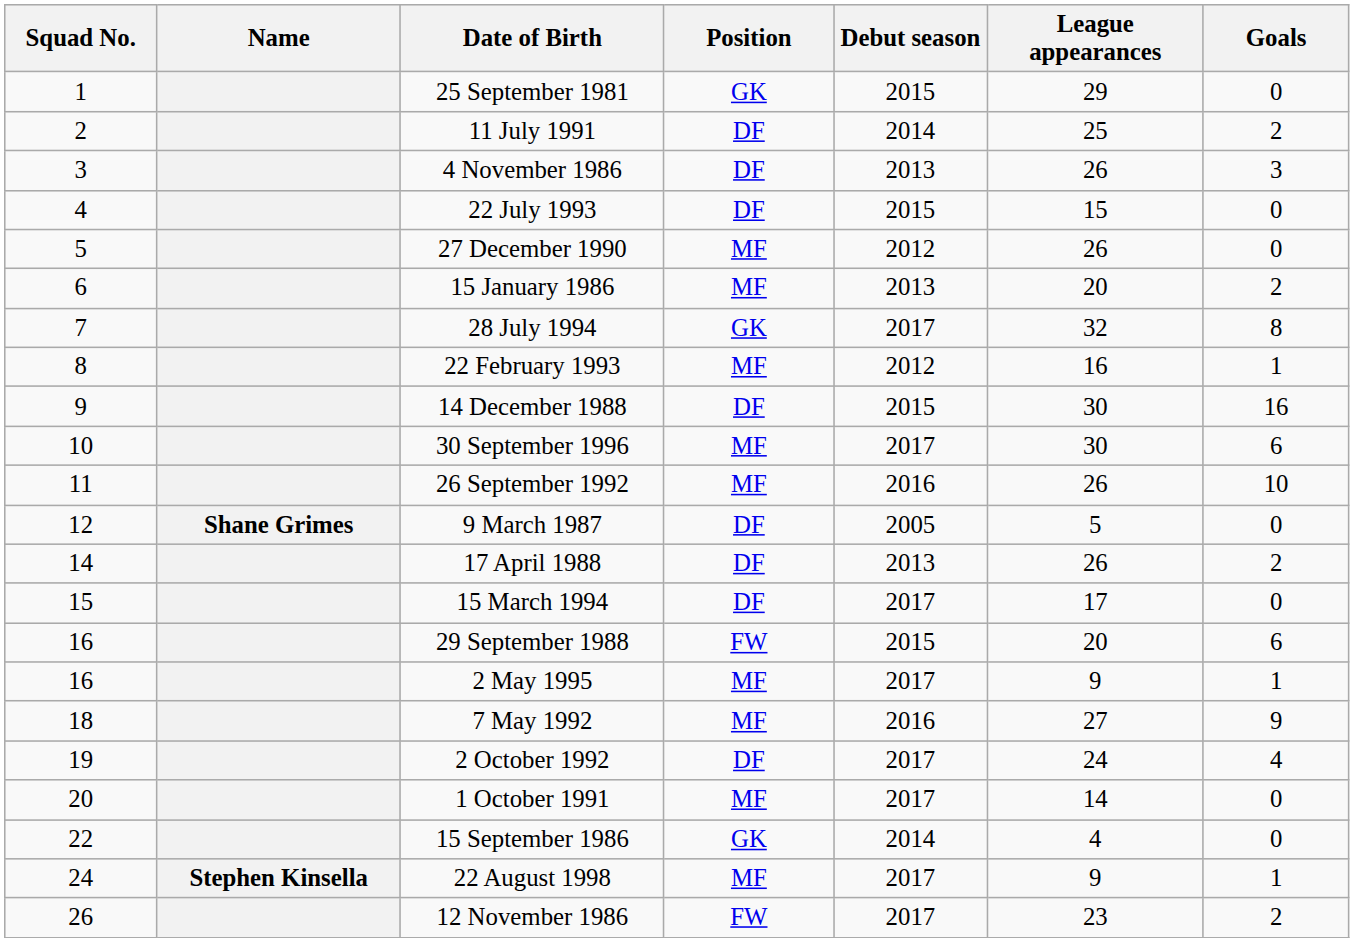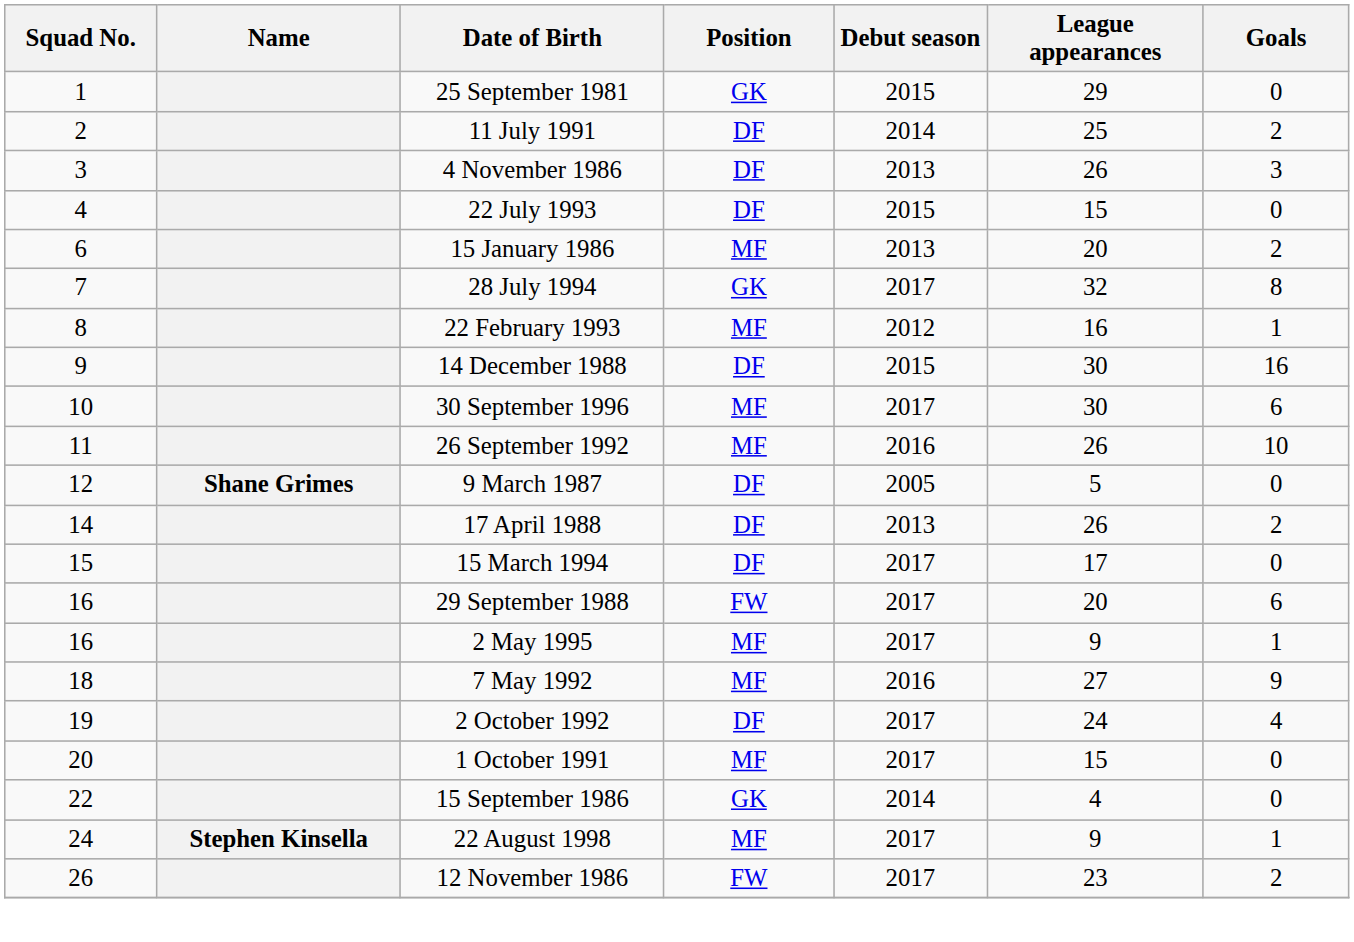- row: 5 | 27 December 1990 | MF | 2012 | 26 | 0
29 September 1988 | Debut season: 2015 -> 2017
1 October 1991 | League appearances: 14 -> 15
